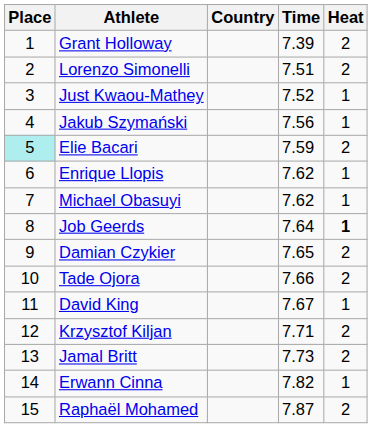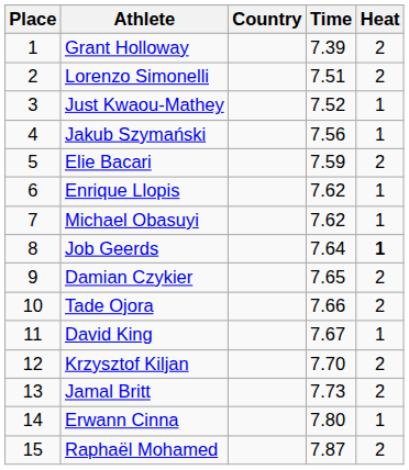Elie Bacari | Place: paleturquoise background -> no background
Krzysztof Kiljan | Time: 7.71 -> 7.70
Erwann Cinna | Time: 7.82 -> 7.80
